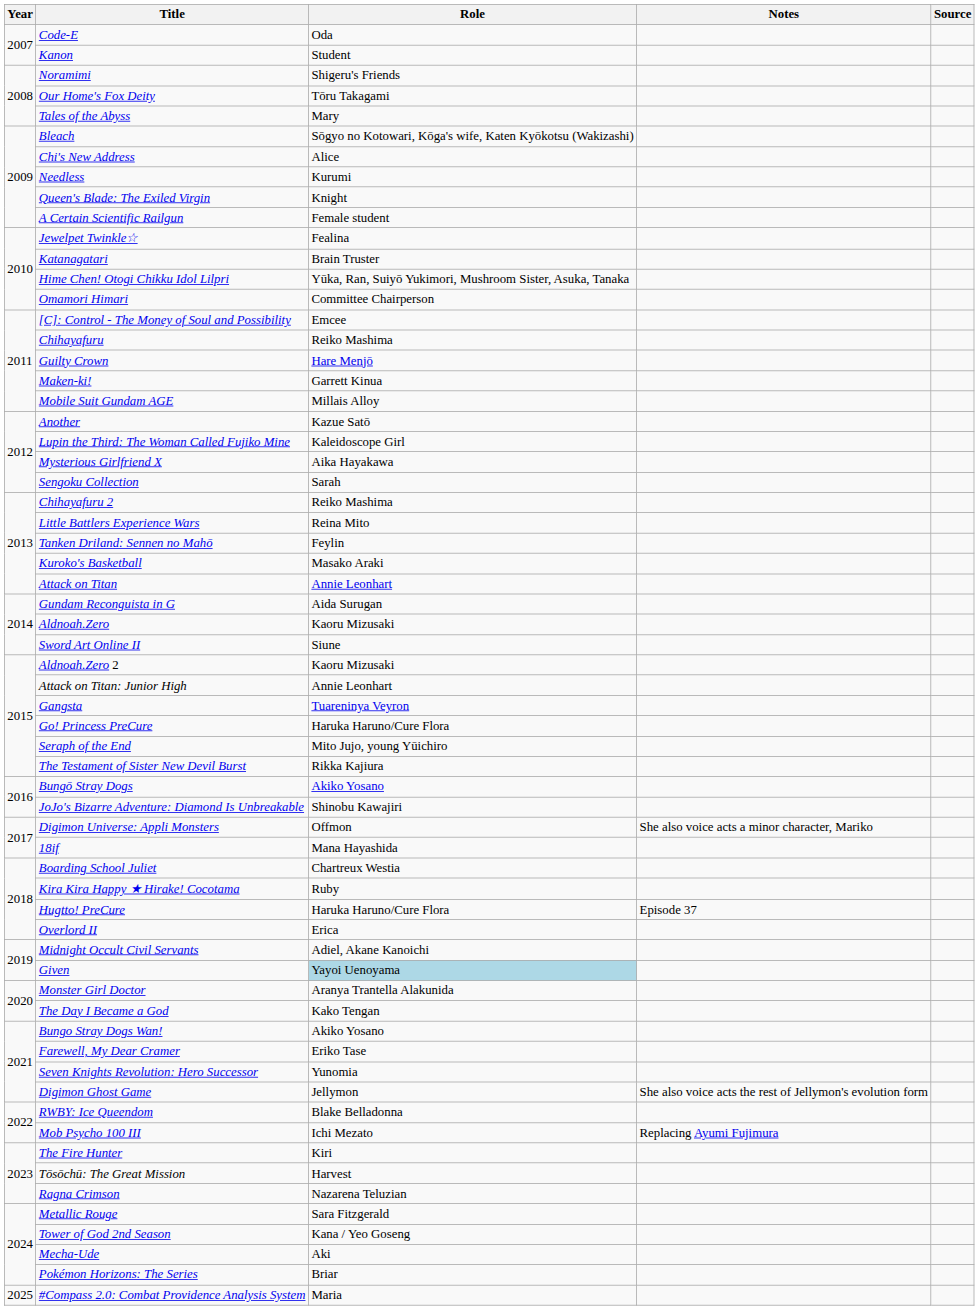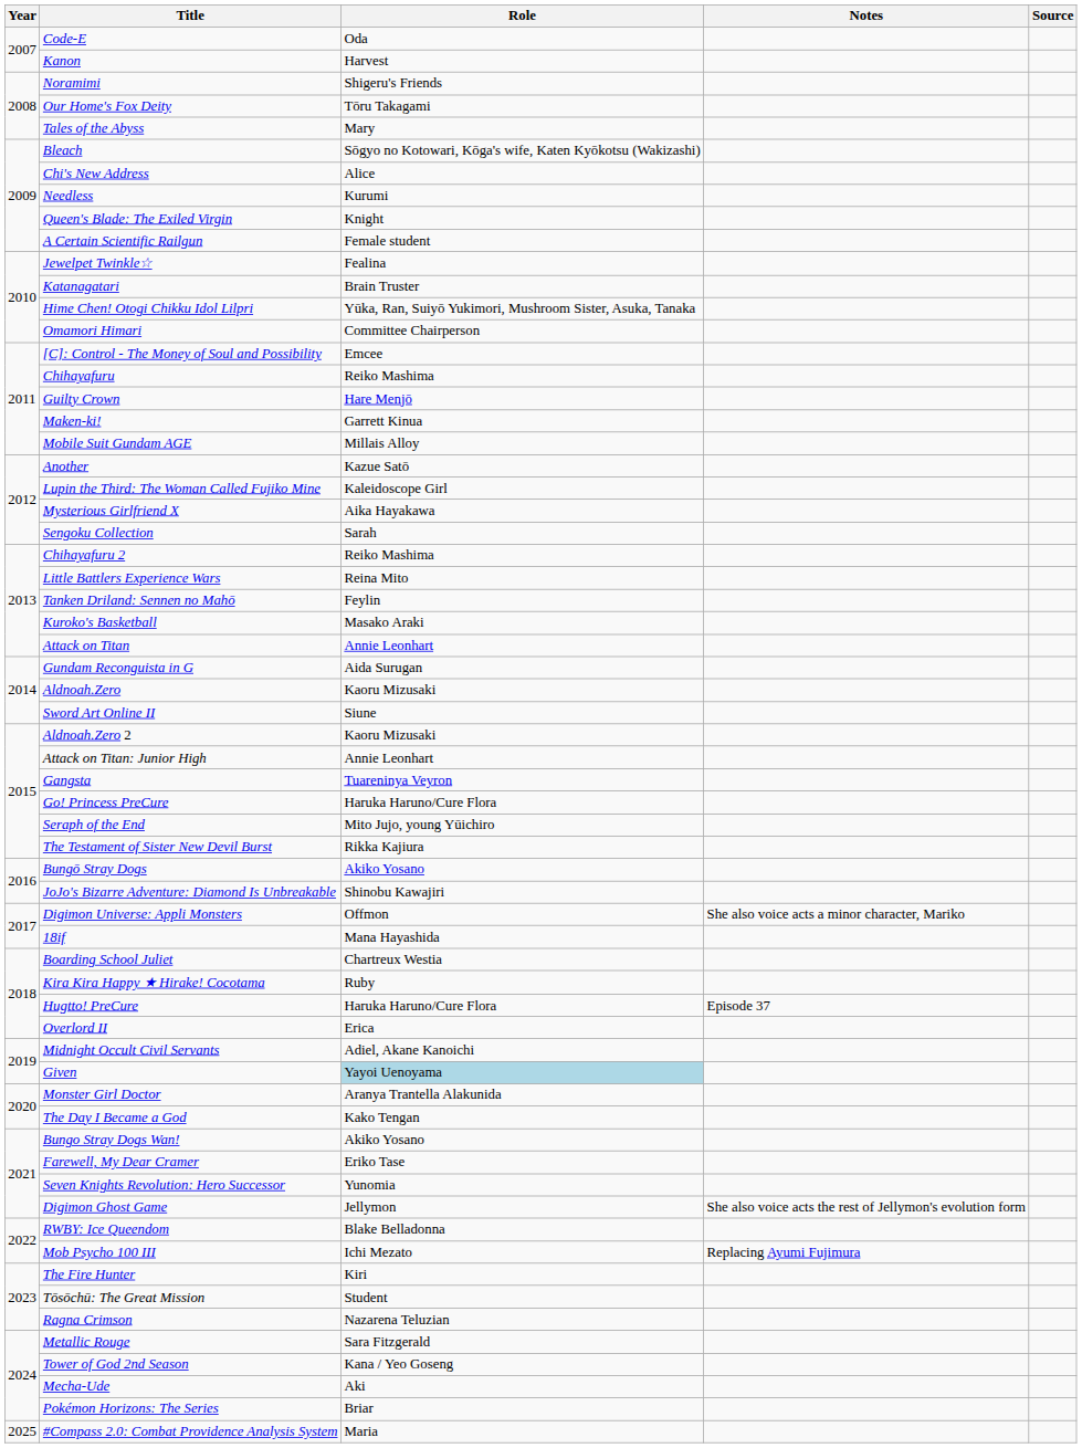Kanon | Role: Student -> Harvest
Tōsōchū: The Great Mission | Role: Harvest -> Student
